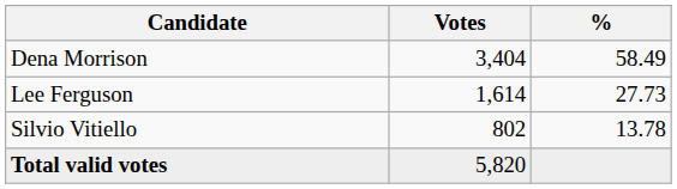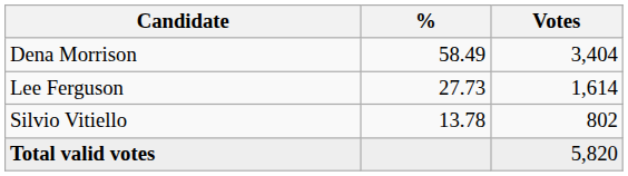columns swapped: Votes <-> %
